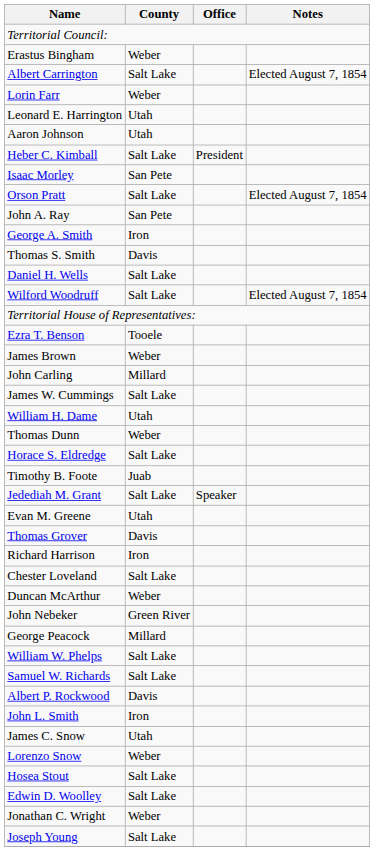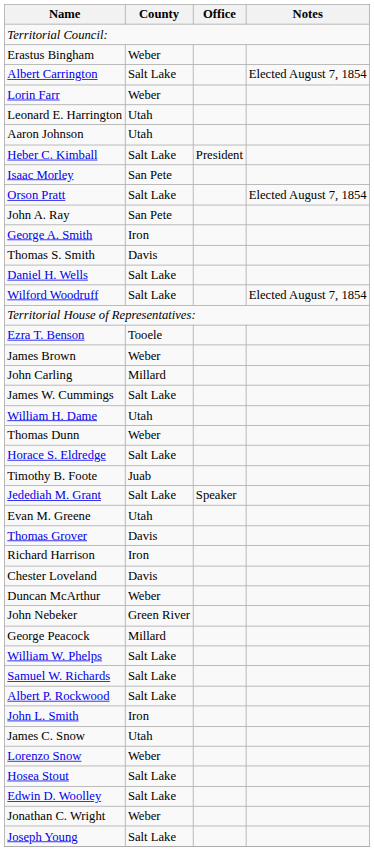Chester Loveland | County: Salt Lake -> Davis
Albert P. Rockwood | County: Davis -> Salt Lake
